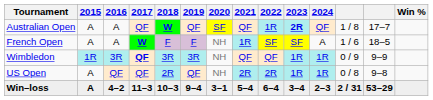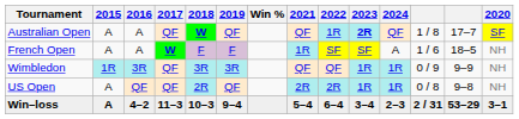columns swapped: 2020 <-> Win %
Wimbledon | 2017: bold -> normal
